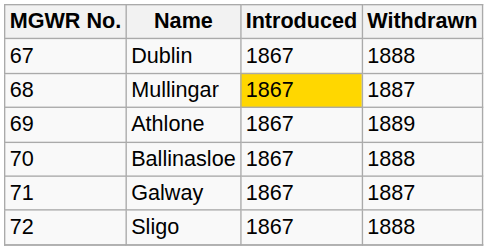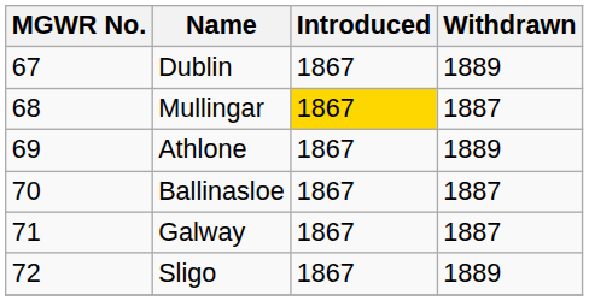Dublin | Withdrawn: 1888 -> 1889
Ballinasloe | Withdrawn: 1888 -> 1887
Sligo | Withdrawn: 1888 -> 1889
